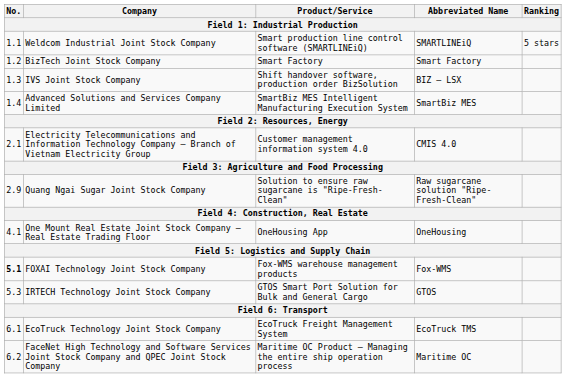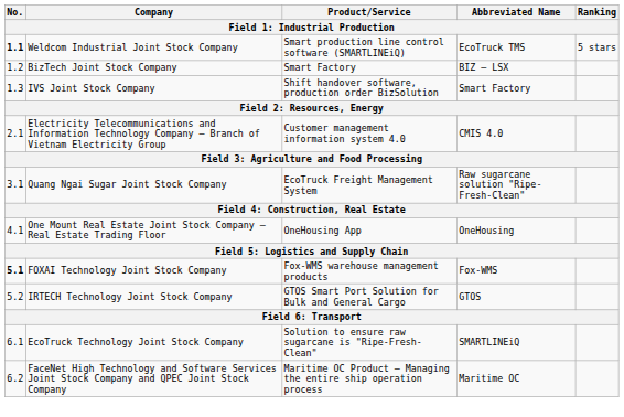Weldcom Industrial Joint Stock Company | No.: normal -> bold
Weldcom Industrial Joint Stock Company | Abbreviated Name: SMARTLINEiQ -> EcoTruck TMS
BizTech Joint Stock Company | Abbreviated Name: Smart Factory -> BIZ – LSX
IVS Joint Stock Company | Abbreviated Name: BIZ – LSX -> Smart Factory
- row: 1.4 | Advanced Solutions and Services Company Limited | SmartBiz MES Intelligent Manufacturing Execution System | SmartBiz MES
Quang Ngai Sugar Joint Stock Company | No.: 2.9 -> 3.1
Quang Ngai Sugar Joint Stock Company | Product/Service: Solution to ensure raw sugarcane is "Ripe-Fresh-Clean" -> EcoTruck Freight Management System
IRTECH Technology Joint Stock Company | No.: 5.3 -> 5.2
EcoTruck Technology Joint Stock Company | Product/Service: EcoTruck Freight Management System -> Solution to ensure raw sugarcane is "Ripe-Fresh-Clean"
EcoTruck Technology Joint Stock Company | Abbreviated Name: EcoTruck TMS -> SMARTLINEiQ
